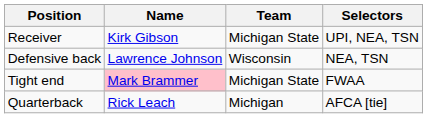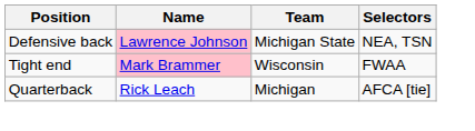- row: Receiver | Kirk Gibson | Michigan State | UPI, NEA, TSN
Defensive back | Name: no background -> pink background
Defensive back | Team: Wisconsin -> Michigan State
Tight end | Team: Michigan State -> Wisconsin
